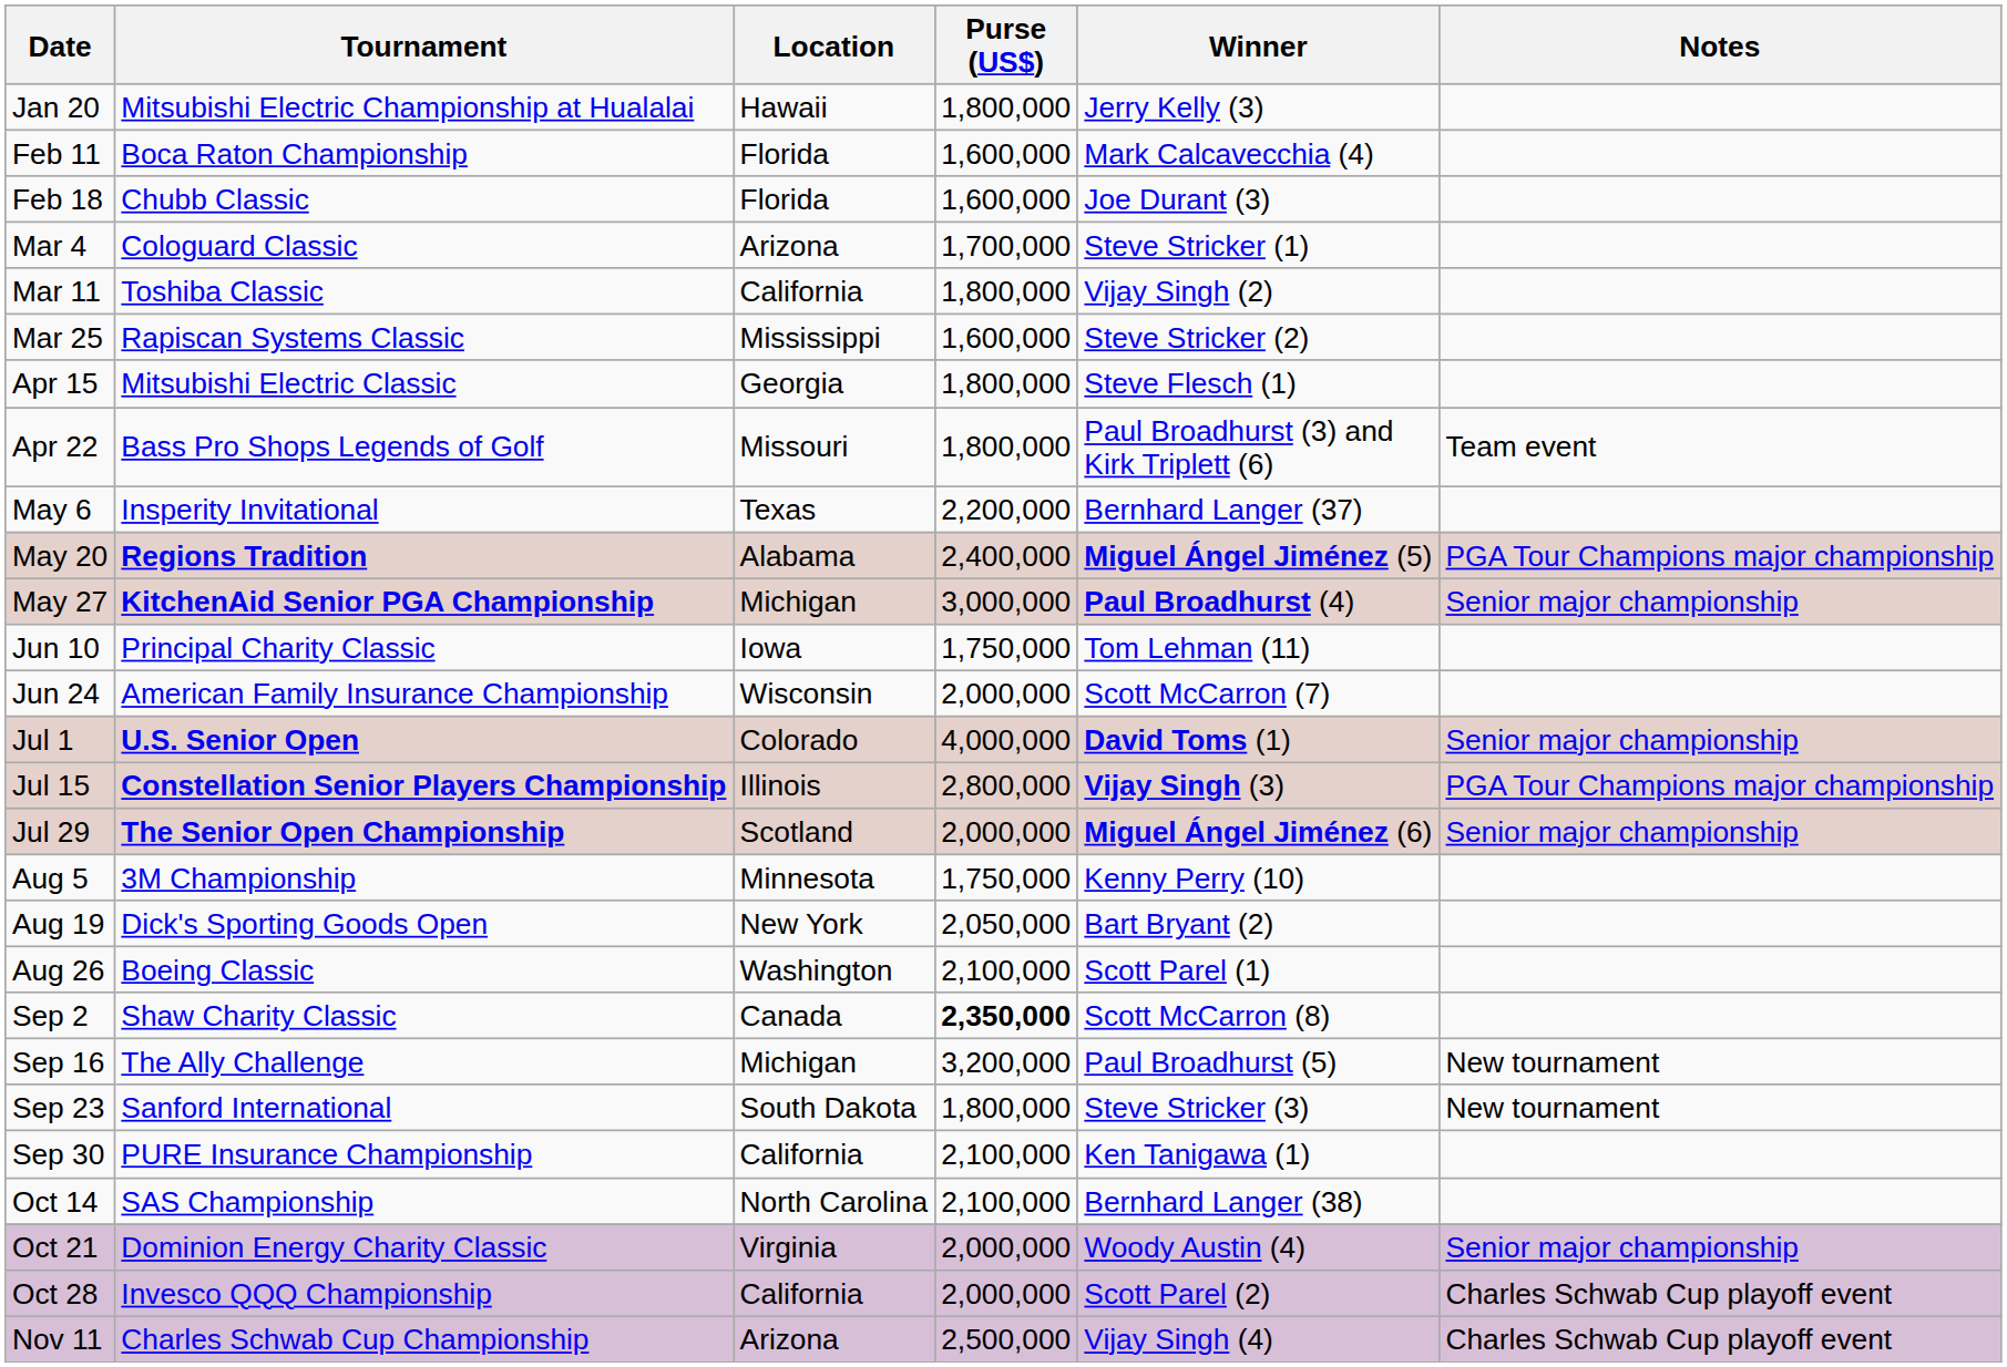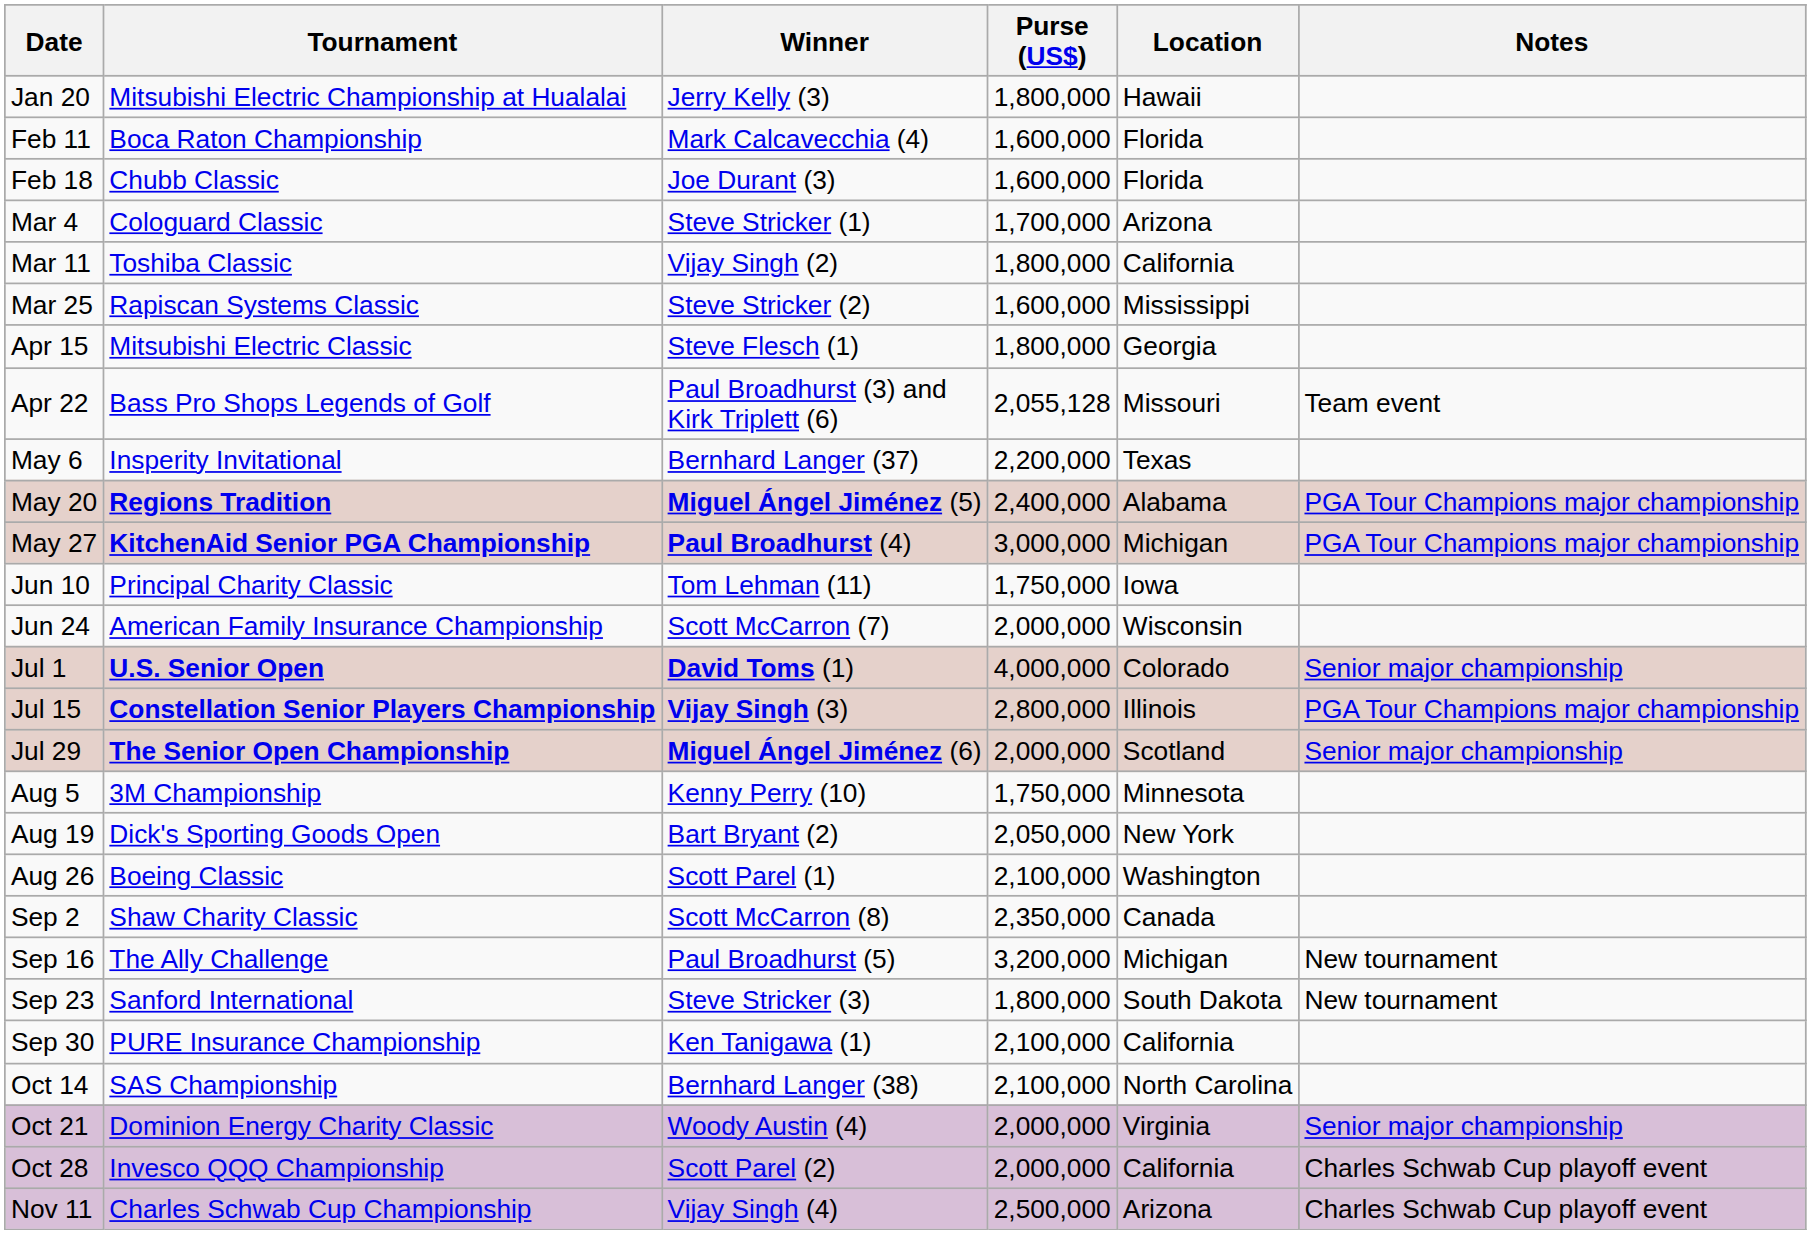columns swapped: Location <-> Winner
Apr 22 | Purse (US$): 1,800,000 -> 2,055,128
May 27 | Notes: Senior major championship -> PGA Tour Champions major championship
Sep 2 | Purse (US$): bold -> normal
